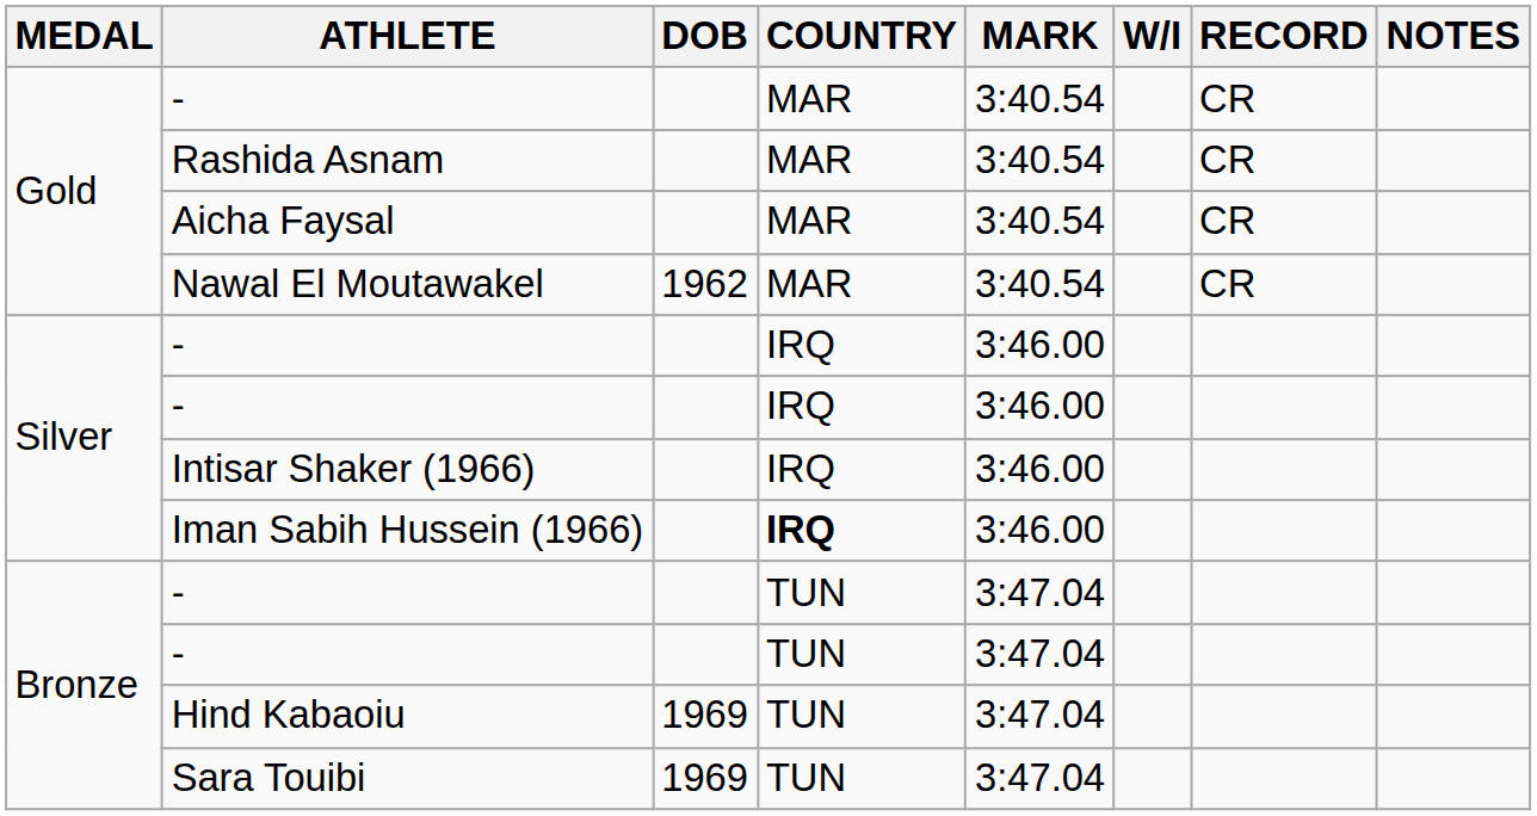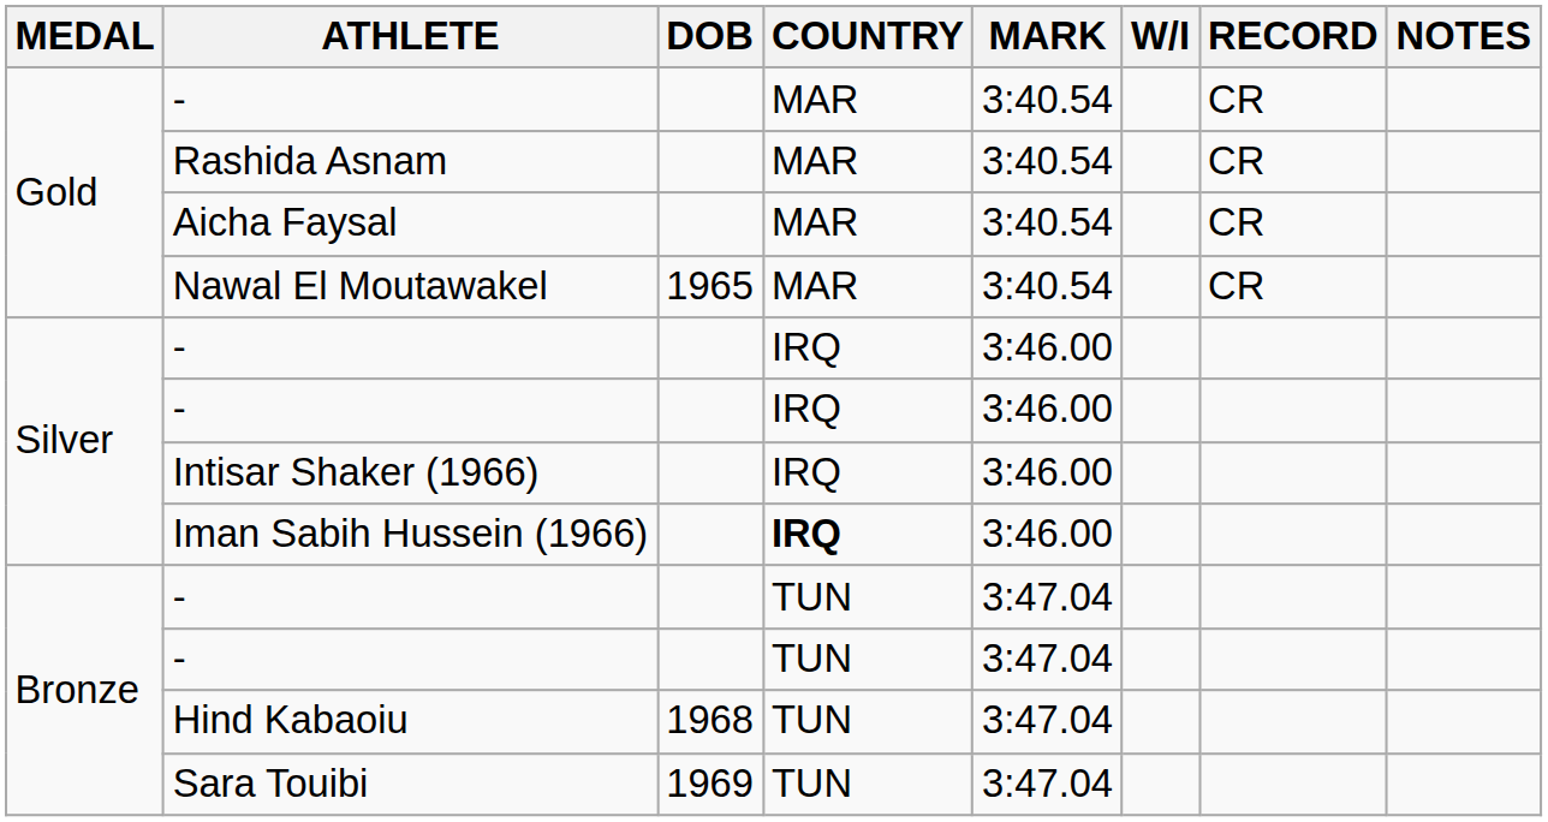Nawal El Moutawakel | DOB: 1962 -> 1965
Hind Kabaoiu | DOB: 1969 -> 1968
